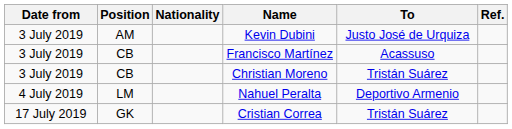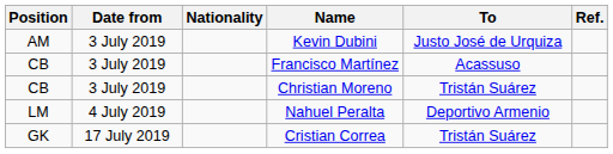columns swapped: Date from <-> Position
